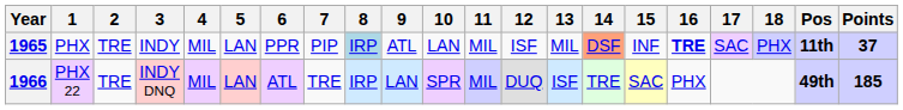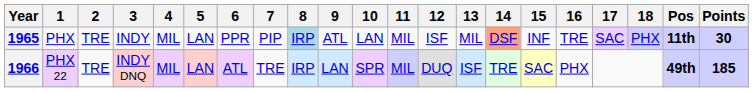1965 | 16: bold -> normal
1965 | Points: 37 -> 30
